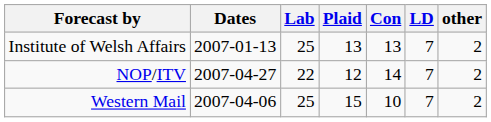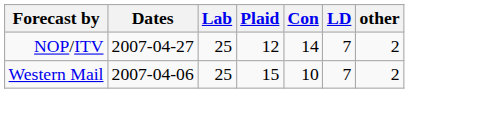- row: Institute of Welsh Affairs | 2007-01-13 | 25 | 13 | 13 | 7 | 2
NOP/ITV | Lab: 22 -> 25
